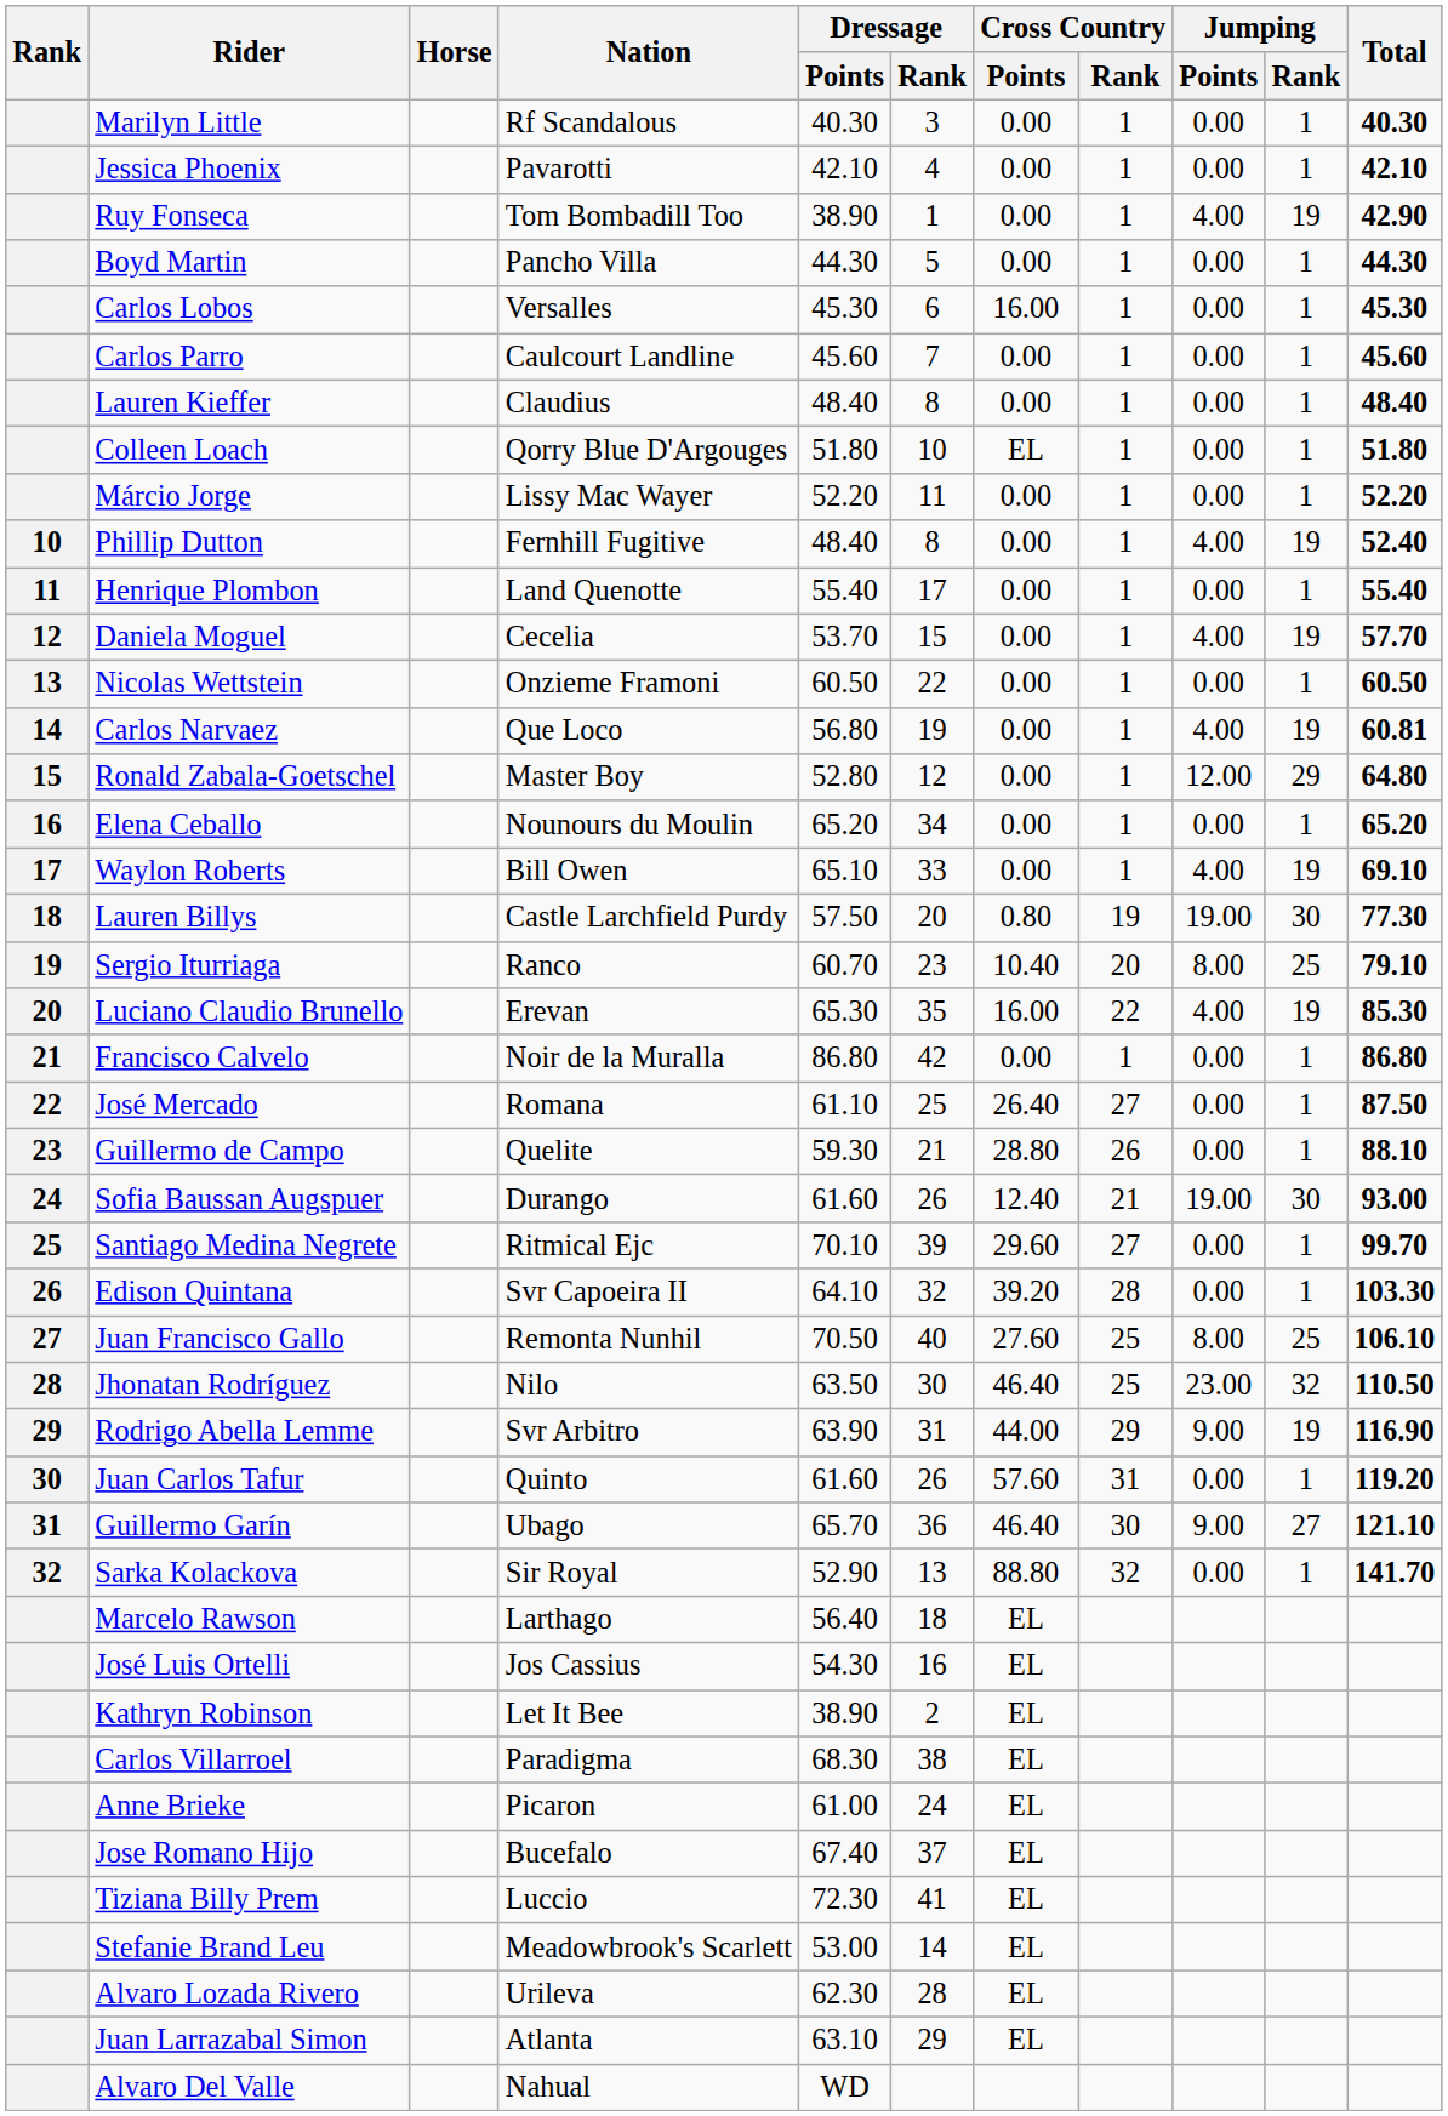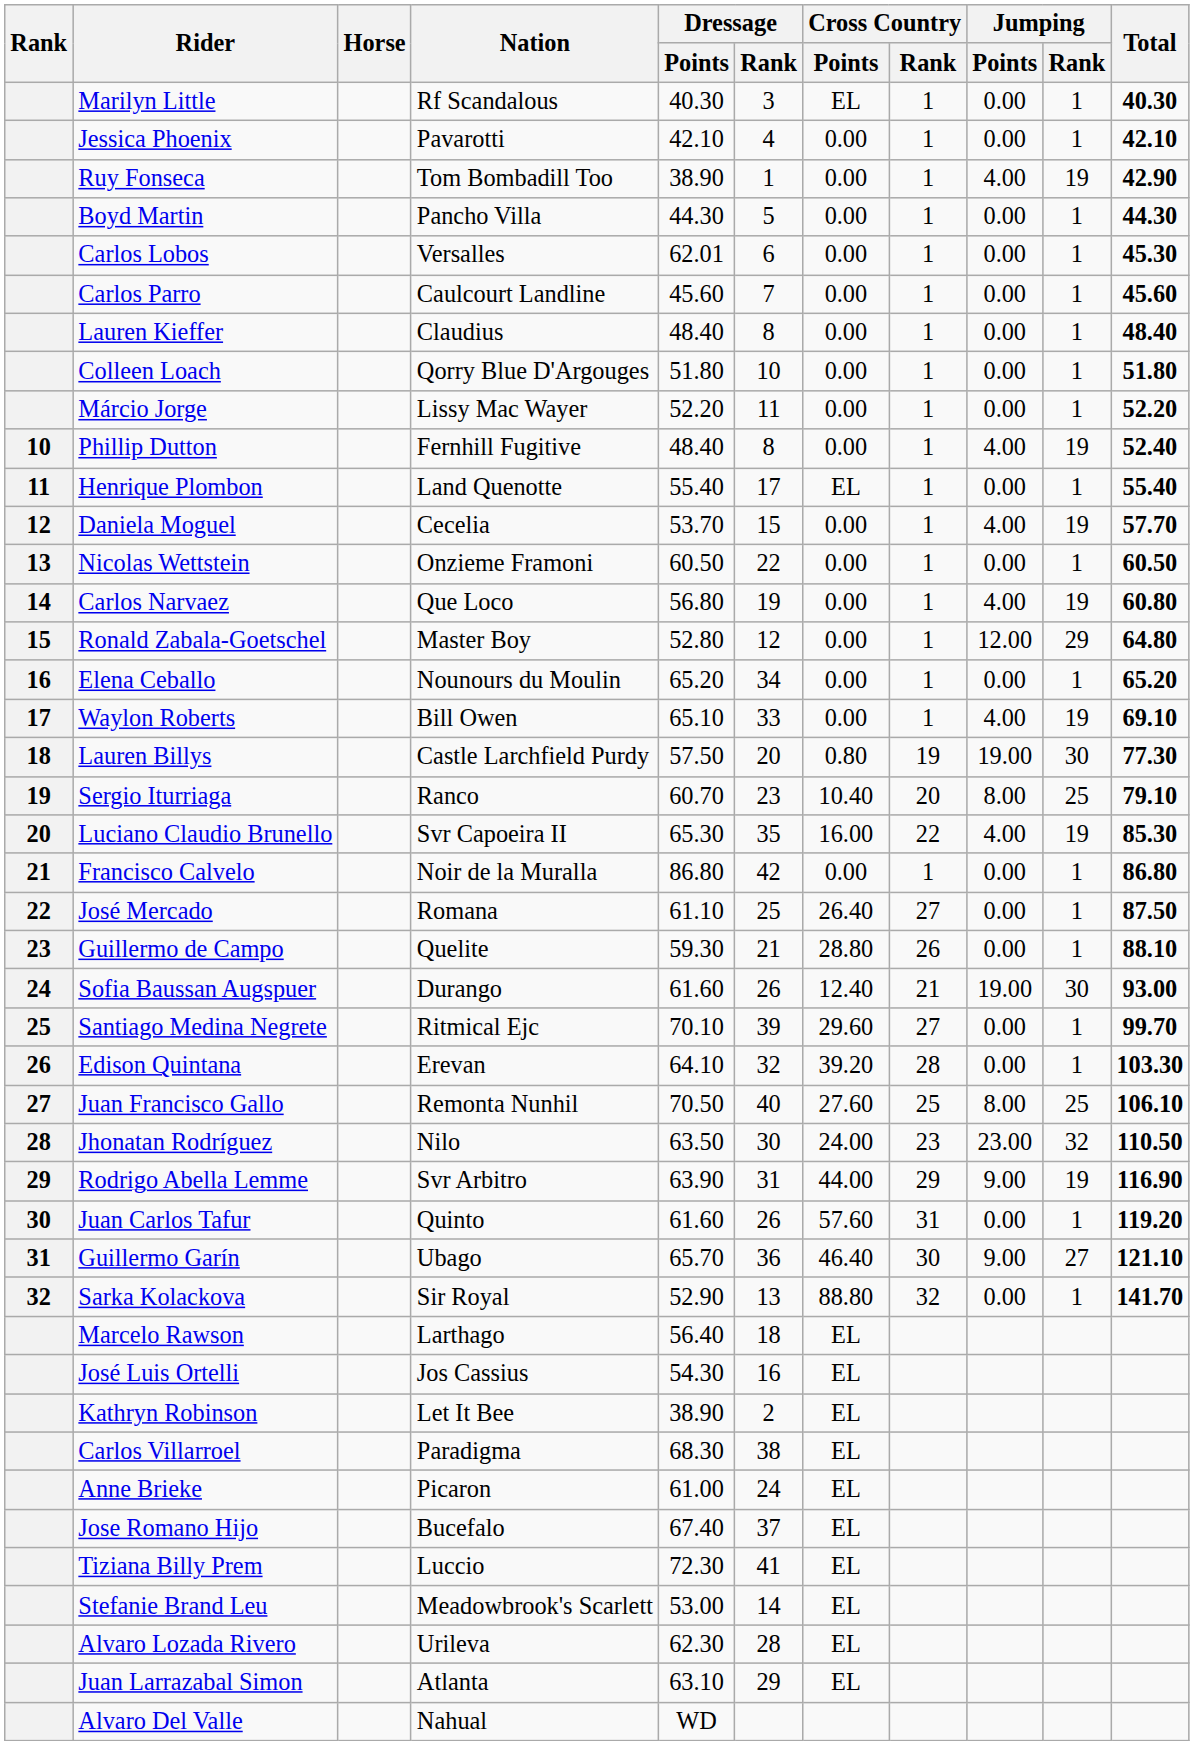Marilyn Little | Cross Country / Points: 0.00 -> EL
Carlos Lobos | Dressage / Points: 45.30 -> 62.01
Carlos Lobos | Cross Country / Points: 16.00 -> 0.00
Colleen Loach | Cross Country / Points: EL -> 0.00
Henrique Plombon | Cross Country / Points: 0.00 -> EL
Carlos Narvaez | Total: 60.81 -> 60.80
Luciano Claudio Brunello | Nation: Erevan -> Svr Capoeira II
Edison Quintana | Nation: Svr Capoeira II -> Erevan
Jhonatan Rodríguez | Cross Country / Points: 46.40 -> 24.00
Jhonatan Rodríguez | Cross Country / Rank: 25 -> 23
